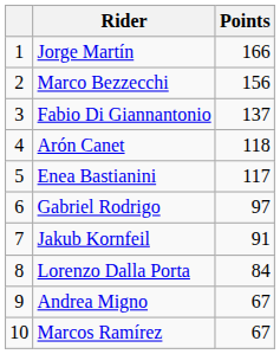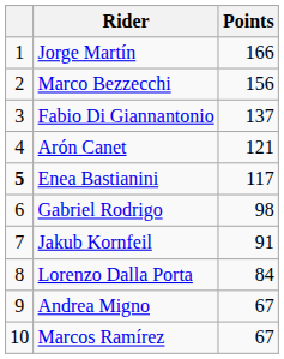Arón Canet | Points: 118 -> 121
Enea Bastianini | column 1: normal -> bold
Gabriel Rodrigo | Points: 97 -> 98
